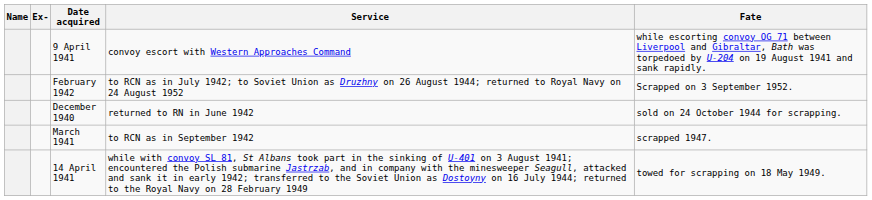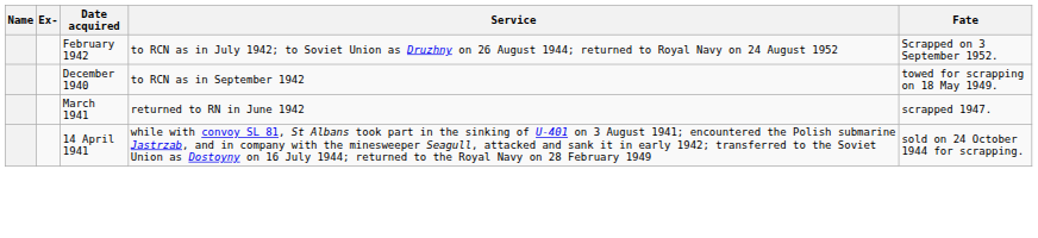- row: 9 April 1941 | convoy escort with Western Approaches Command | while escorting convoy OG 71 between Liverpool and Gibraltar, Bath was torpedoed by U-204 on 19 August 1941 and sank rapidly.
December 1940 | Service: returned to RN in June 1942 -> to RCN as in September 1942
December 1940 | Fate: sold on 24 October 1944 for scrapping. -> towed for scrapping on 18 May 1949.
March 1941 | Service: to RCN as in September 1942 -> returned to RN in June 1942
14 April 1941 | Fate: towed for scrapping on 18 May 1949. -> sold on 24 October 1944 for scrapping.
